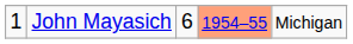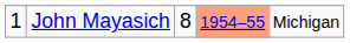John Mayasich | column 3: 6 -> 8
